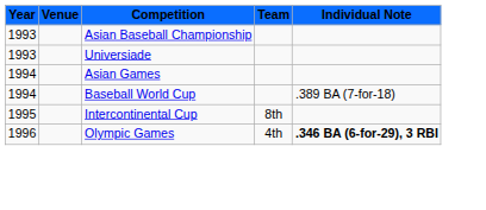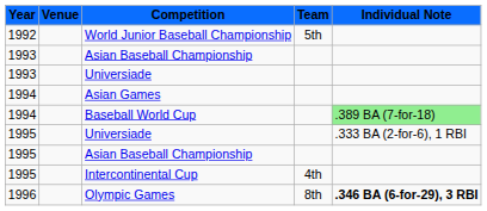+ row: 1992 | World Junior Baseball Championship | 5th
Baseball World Cup | Individual Note: no background -> lightgreen background
+ row: 1995 | Universiade | .333 BA (2-for-6), 1 RBI
+ row: 1995 | Asian Baseball Championship
Intercontinental Cup | Team: 8th -> 4th
Olympic Games | Team: 4th -> 8th
